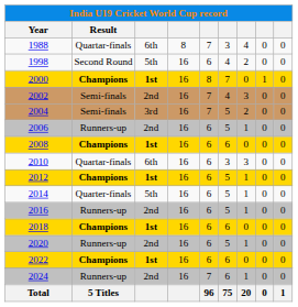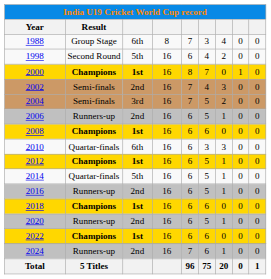1988 | Result: Quartar-finals -> Group Stage
2014 | Result: Quarter-finals -> Quartar-finals
